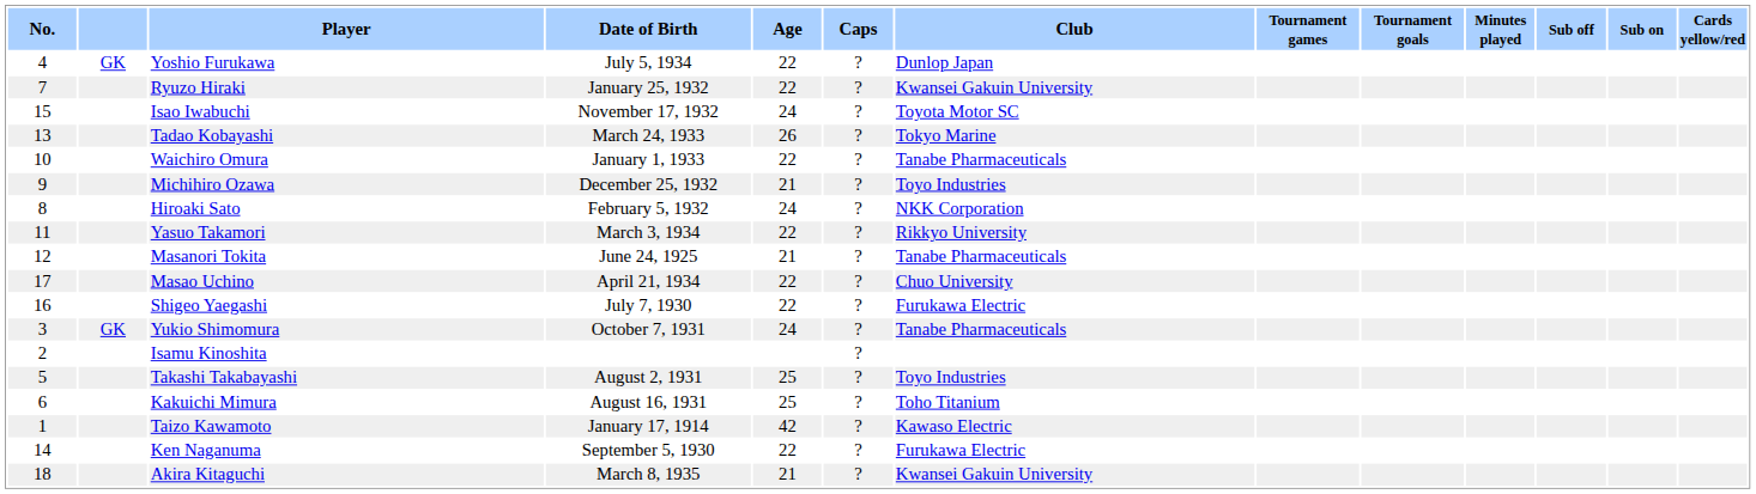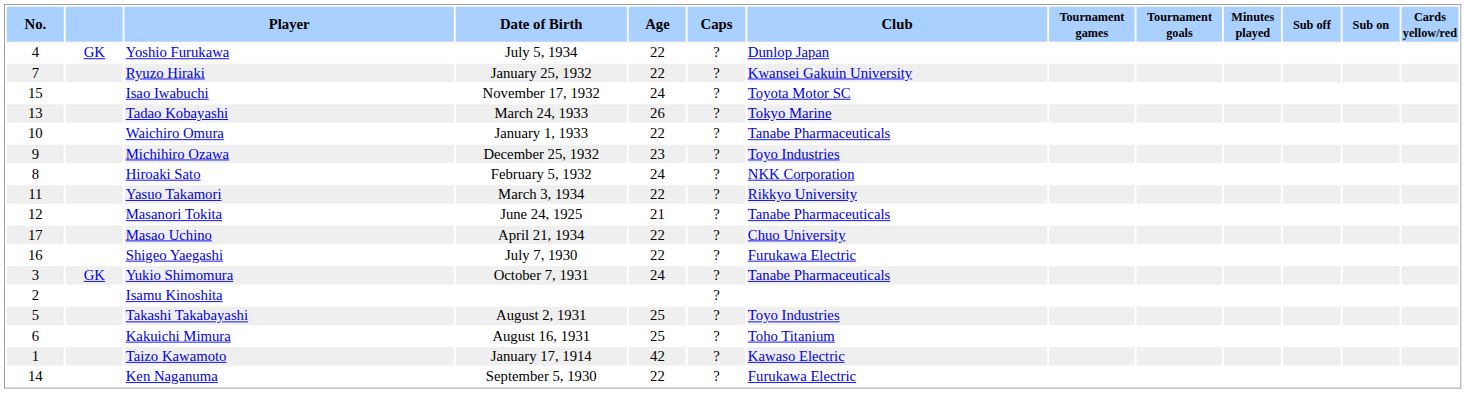Michihiro Ozawa | Age: 21 -> 23
- row: 18 | Akira Kitaguchi | March 8, 1935 | 21 | ? | Kwansei Gakuin University
